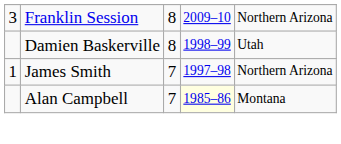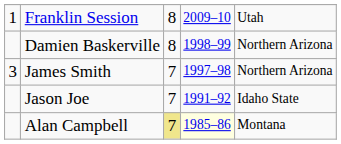Franklin Session | column 1: 3 -> 1
Franklin Session | column 5: Northern Arizona -> Utah
Damien Baskerville | column 5: Utah -> Northern Arizona
James Smith | column 1: 1 -> 3
+ row: Jason Joe | 7 | 1991–92 | Idaho State
Alan Campbell | column 3: no background -> khaki background
